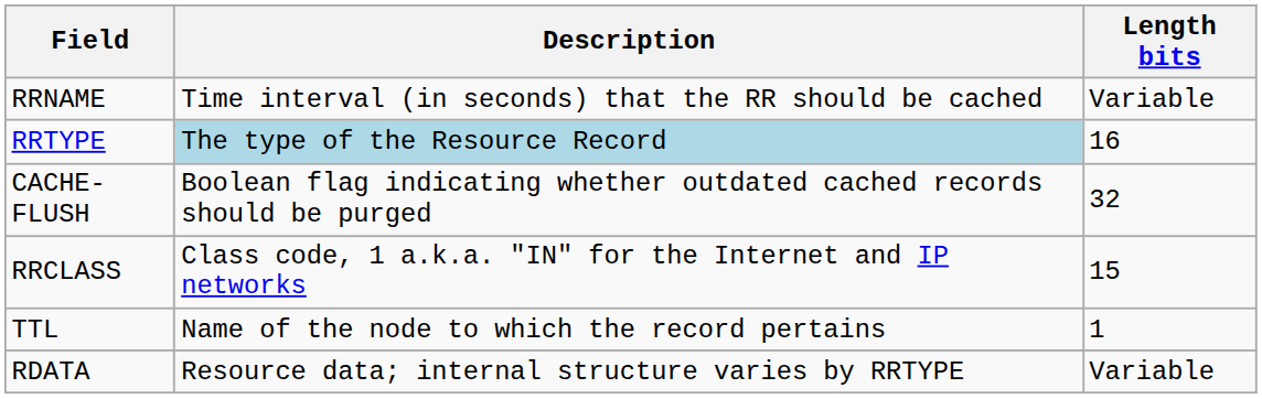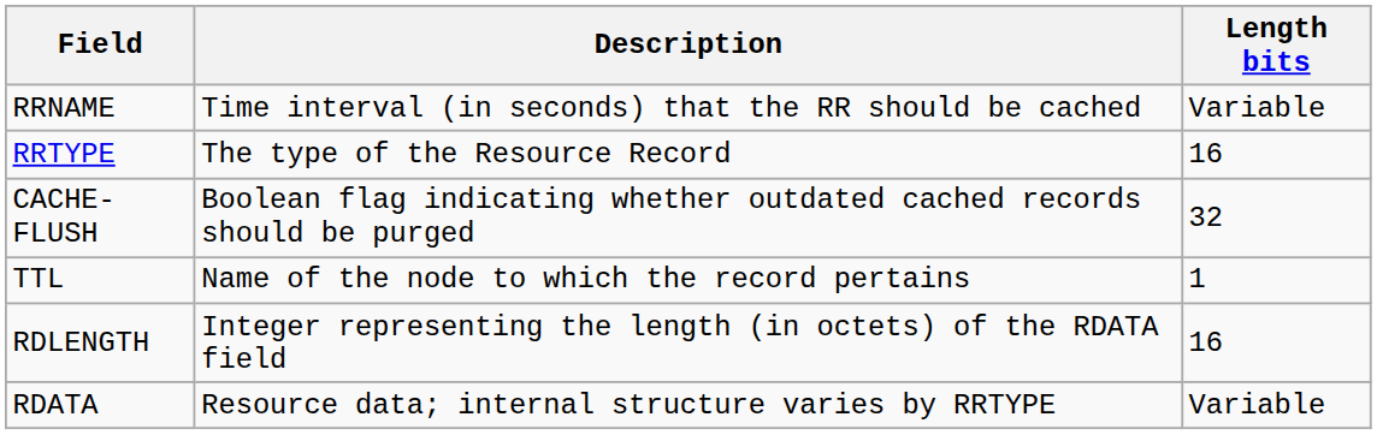RRTYPE | Description: lightblue background -> no background
- row: RRCLASS | Class code, 1 a.k.a. "IN" for the Internet and IP networks | 15
+ row: RDLENGTH | Integer representing the length (in octets) of the RDATA field | 16
